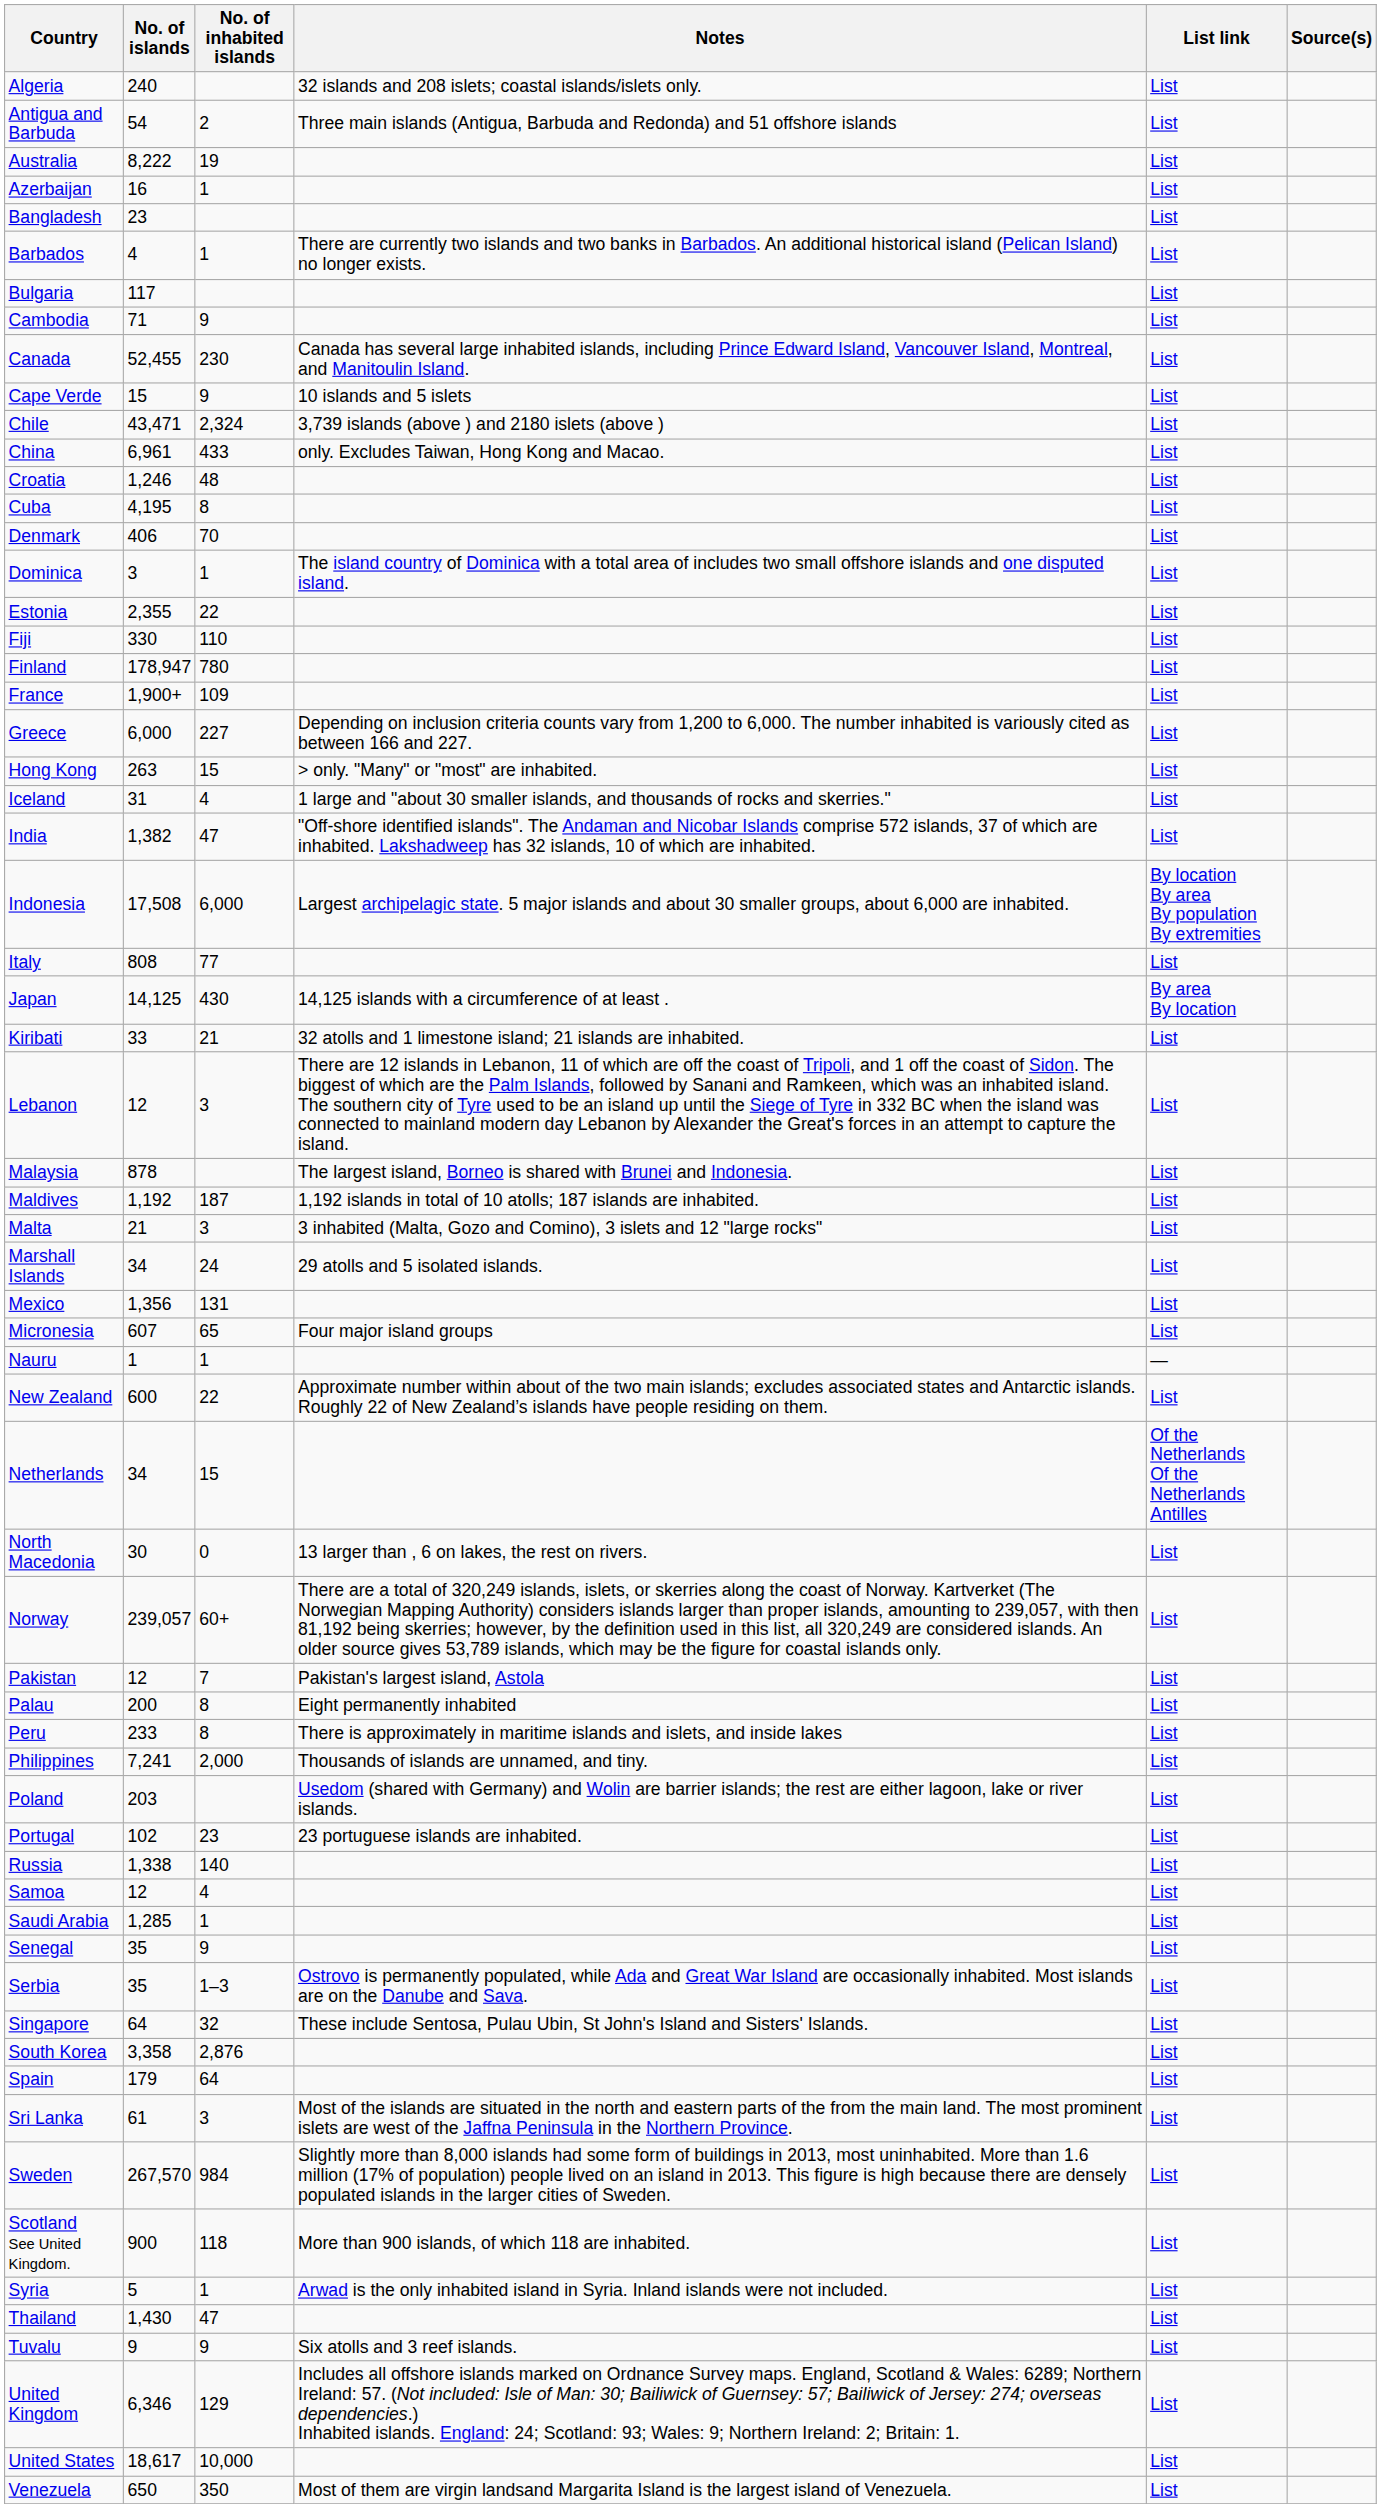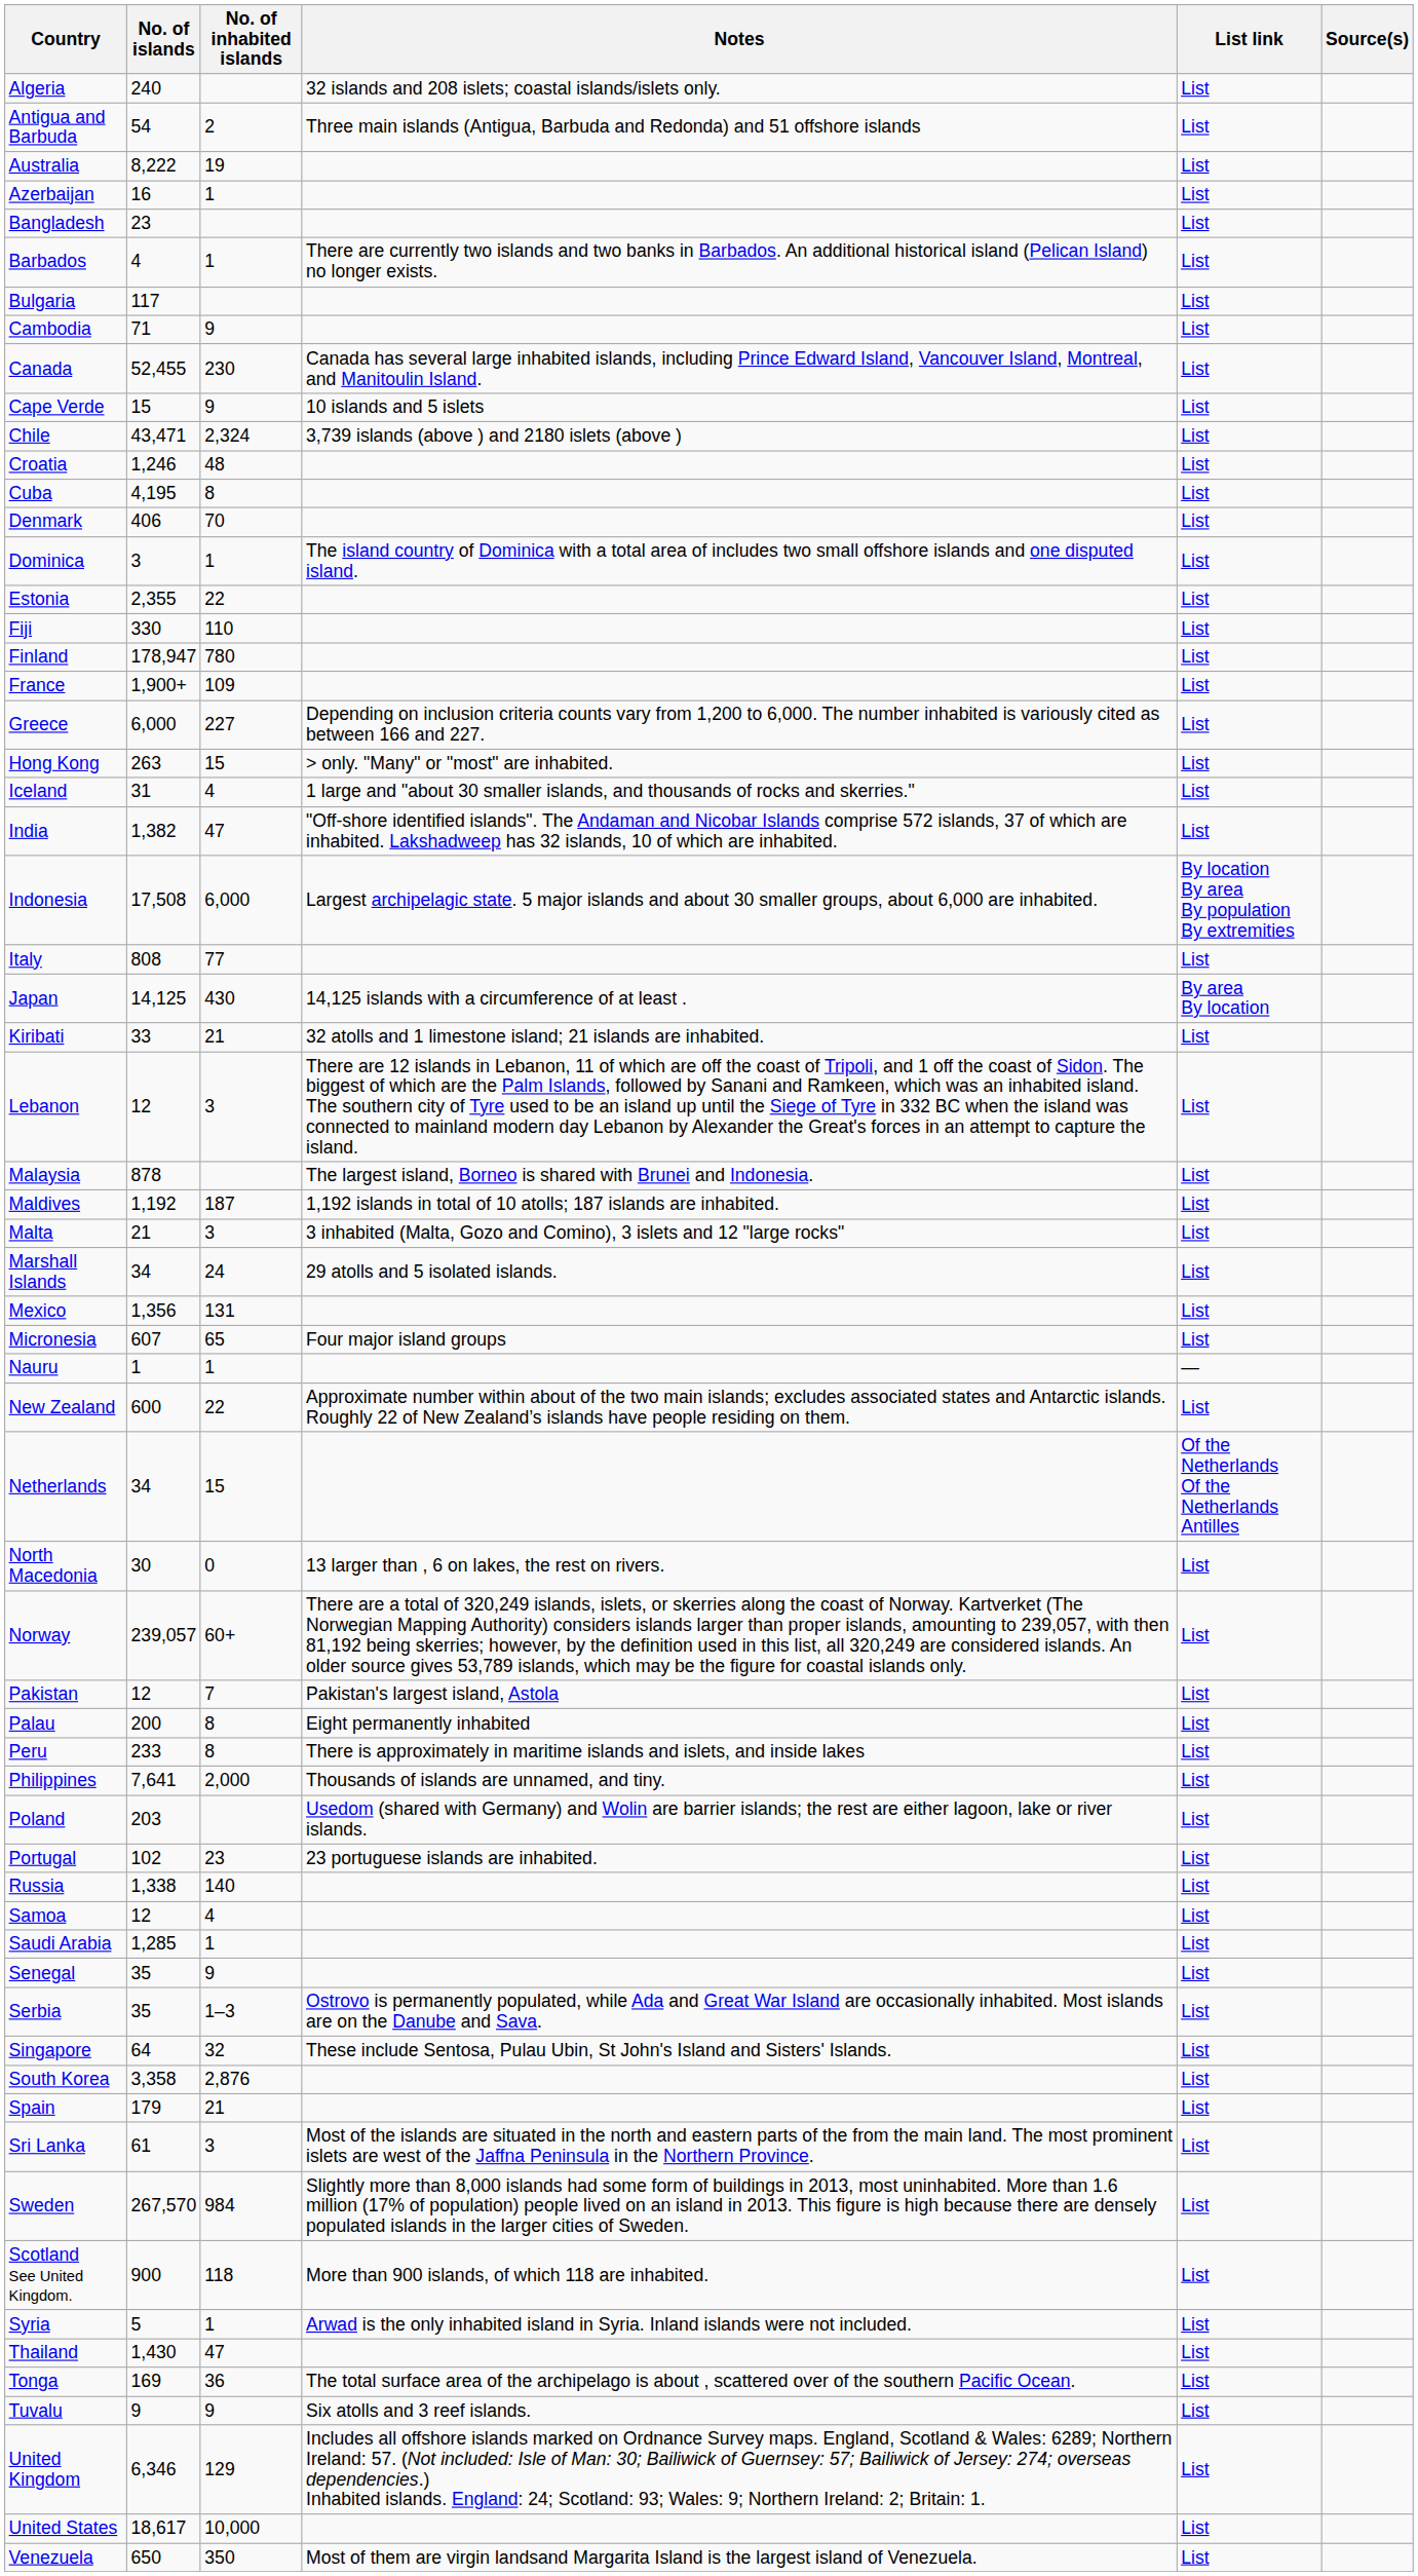- row: China | 6,961 | 433 | only. Excludes Taiwan, Hong Kong and Macao. | List
Philippines | No. of islands: 7,241 -> 7,641
Spain | No. of inhabited islands: 64 -> 21
+ row: Tonga | 169 | 36 | The total surface area of the archipelago is about , scattered over of the southern Pacific Ocean. | List
